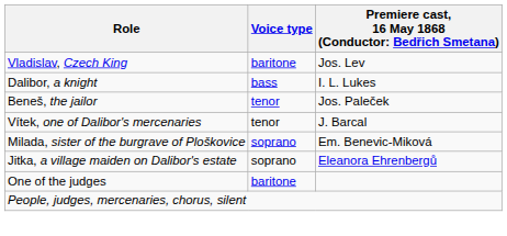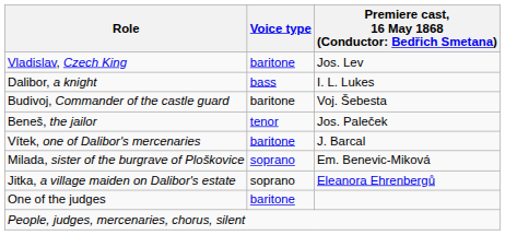+ row: Budivoj, Commander of the castle guard | baritone | Voj. Šebesta
Vítek, one of Dalibor's mercenaries | Voice type: tenor -> baritone
